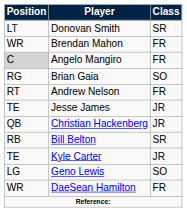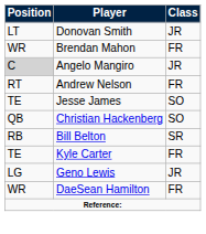Donovan Smith | Class: SR -> JR
Angelo Mangiro | Class: FR -> JR
- row: RG | Brian Gaia | SO
Jesse James | Class: JR -> SO
Christian Hackenberg | Class: JR -> SO
Kyle Carter | Class: JR -> FR
Geno Lewis | Class: SO -> JR
